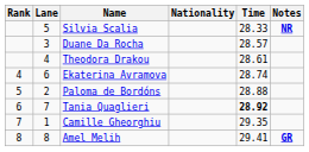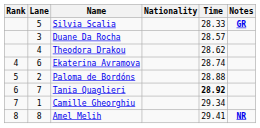Silvia Scalia | Notes: NR -> GR
Theodora Drakou | Time: 28.61 -> 28.62
Camille Gheorghiu | Time: 29.35 -> 29.34
Amel Melih | Notes: GR -> NR
